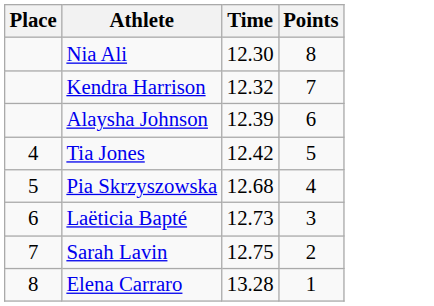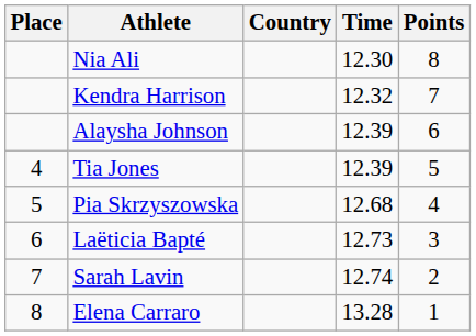+ column: Country
Tia Jones | Time: 12.42 -> 12.39
Sarah Lavin | Time: 12.75 -> 12.74
